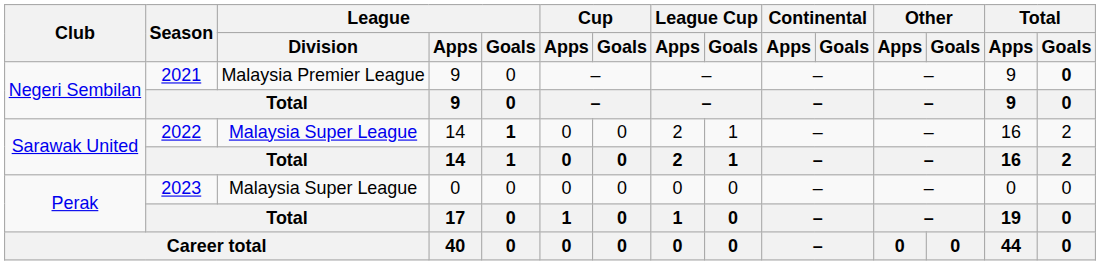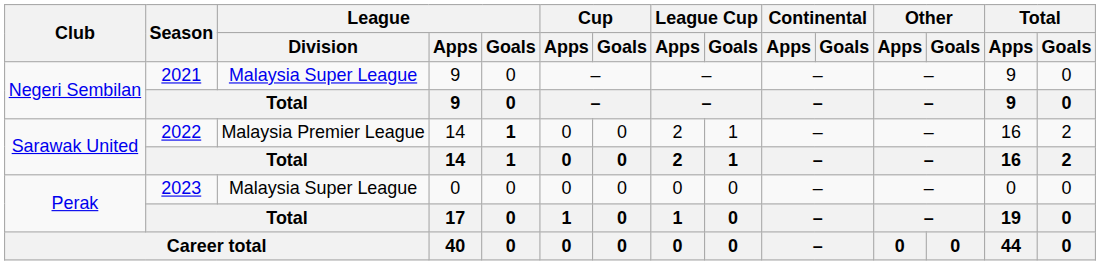Negeri Sembilan / 2021 | League / Division: Malaysia Premier League -> Malaysia Super League
Negeri Sembilan / 2021 | Total / Goals: bold -> normal
Sarawak United / 2022 | League / Division: Malaysia Super League -> Malaysia Premier League
